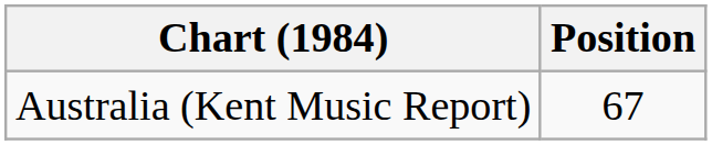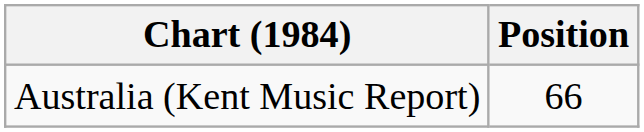Australia (Kent Music Report) | Position: 67 -> 66
